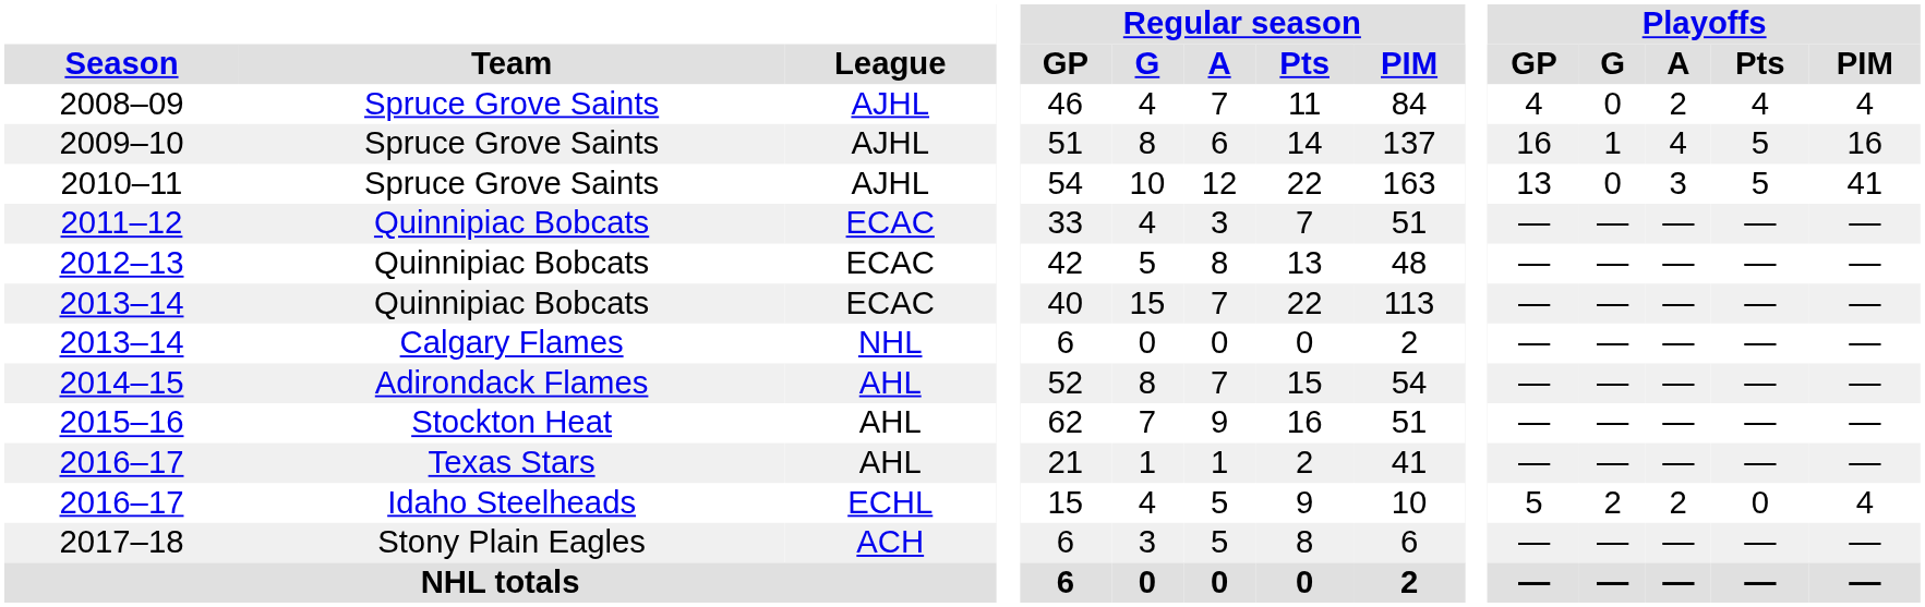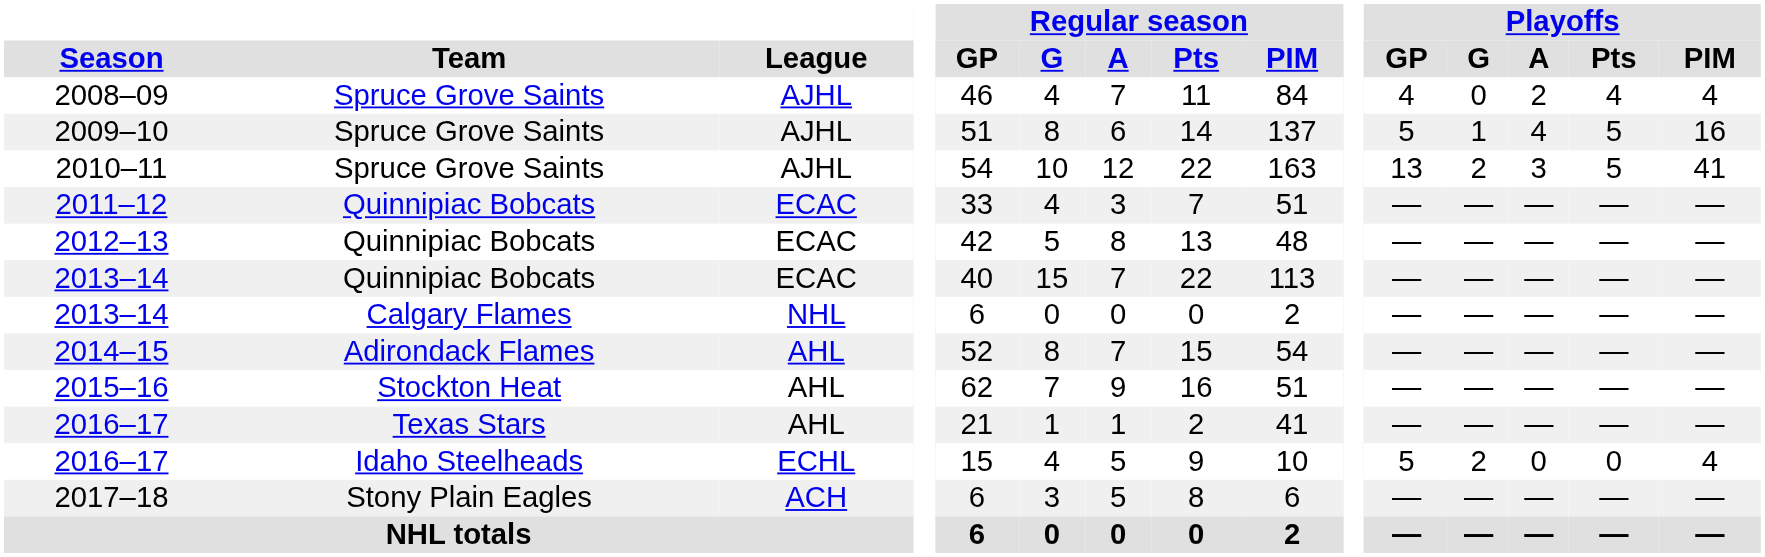2009–10 | Playoffs / GP: 16 -> 5
2010–11 | Playoffs / G: 0 -> 2
2016–17 / Idaho Steelheads | Playoffs / A: 2 -> 0
